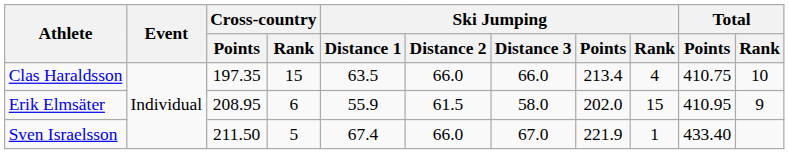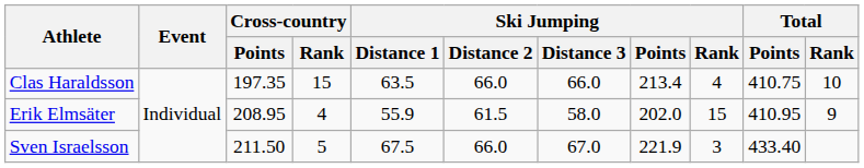Erik Elmsäter | Cross-country / Rank: 6 -> 4
Sven Israelsson | Ski Jumping / Distance 1: 67.4 -> 67.5
Sven Israelsson | Ski Jumping / Rank: 1 -> 3
